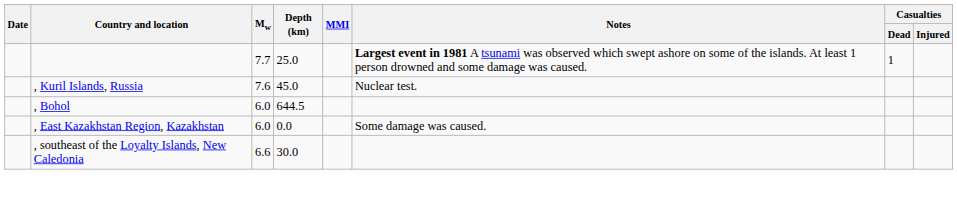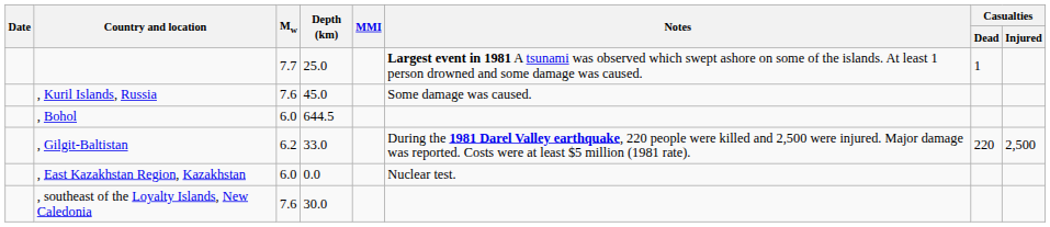, Kuril Islands, Russia | Notes: Nuclear test. -> Some damage was caused.
+ row: , Gilgit-Baltistan | 6.2 | 33.0 | During the 1981 Darel Valley earthquake, 220 people were killed and 2,500 were injured. Major damage was reported. Costs were at least $5 million (1981 rate). | 220 | 2,500
, East Kazakhstan Region, Kazakhstan | Notes: Some damage was caused. -> Nuclear test.
, southeast of the Loyalty Islands, New Caledonia | Mw: 6.6 -> 7.6
